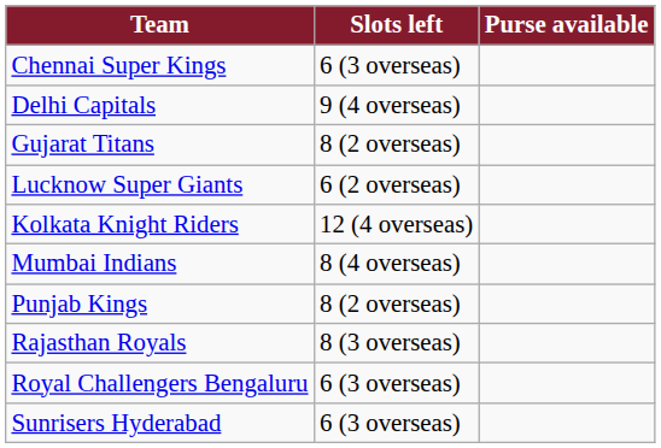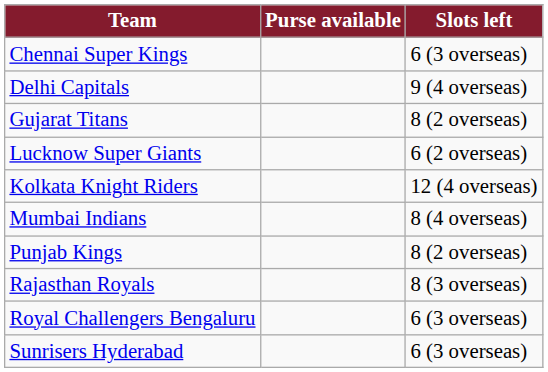columns swapped: Purse available <-> Slots left
